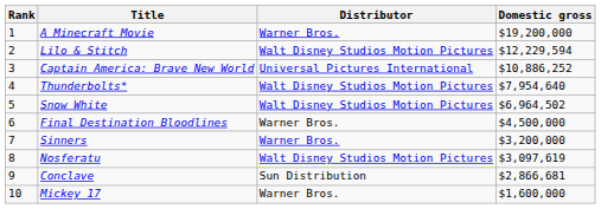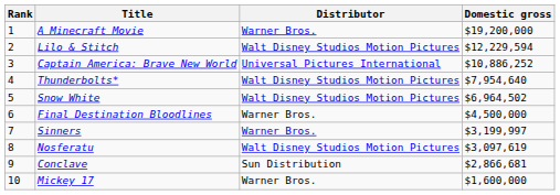Sinners | Domestic gross: $3,200,000 -> $3,199,997
